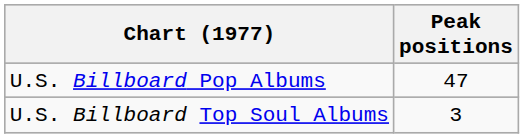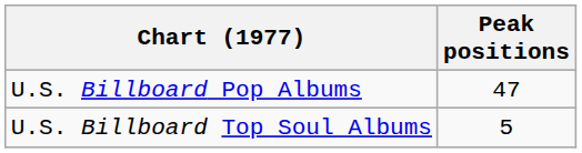U.S. Billboard Top Soul Albums | Peak positions: 3 -> 5
